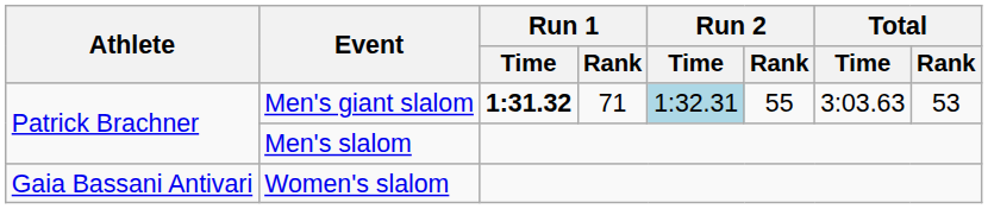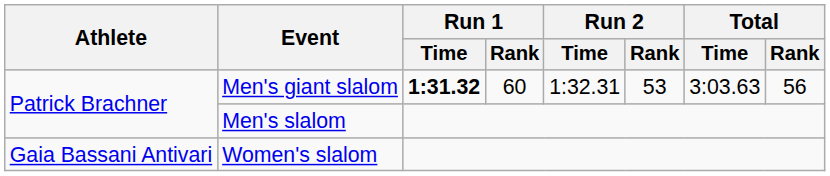Men's giant slalom | Run 1 / Rank: 71 -> 60
Men's giant slalom | Run 2 / Time: lightblue background -> no background
Men's giant slalom | Run 2 / Rank: 55 -> 53
Men's giant slalom | Total / Rank: 53 -> 56
